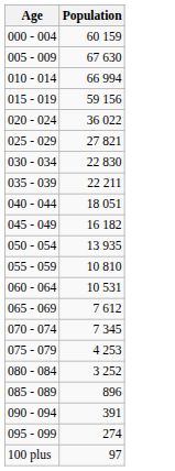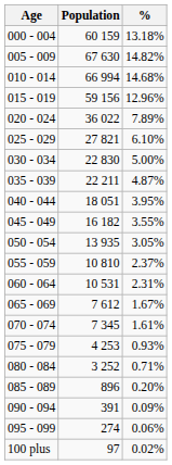+ column: % | 13.18% | 14.82% | 14.68% | 12.96% | 7.89% | 6.10% | 5.00% | 4.87% | 3.95% | 3.55% | 3.05% | 2.37% | 2.31% | 1.67% | 1.61% | 0.93% | 0.71% | 0.20% | 0.09% | 0.06% | 0.02%
